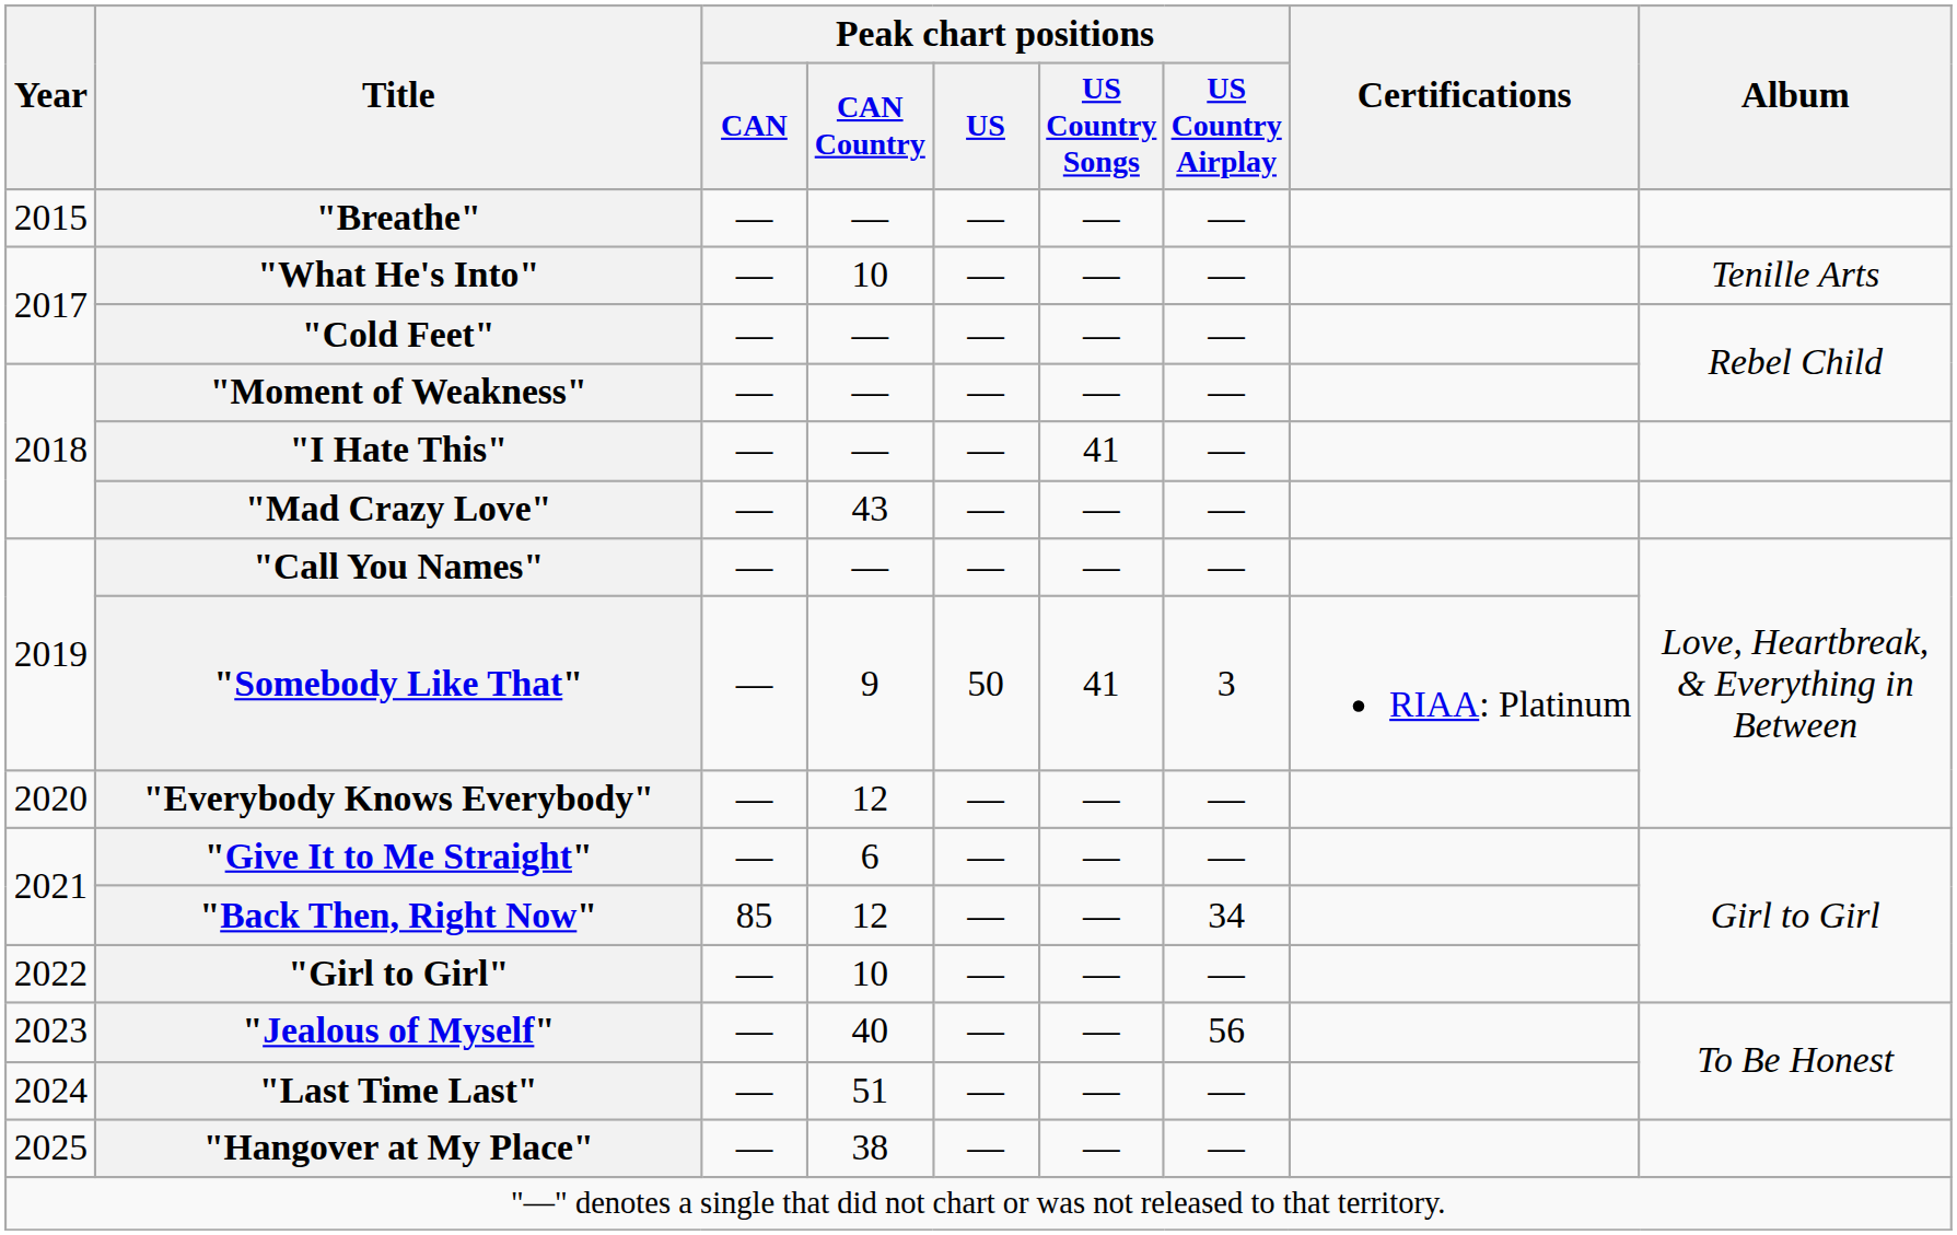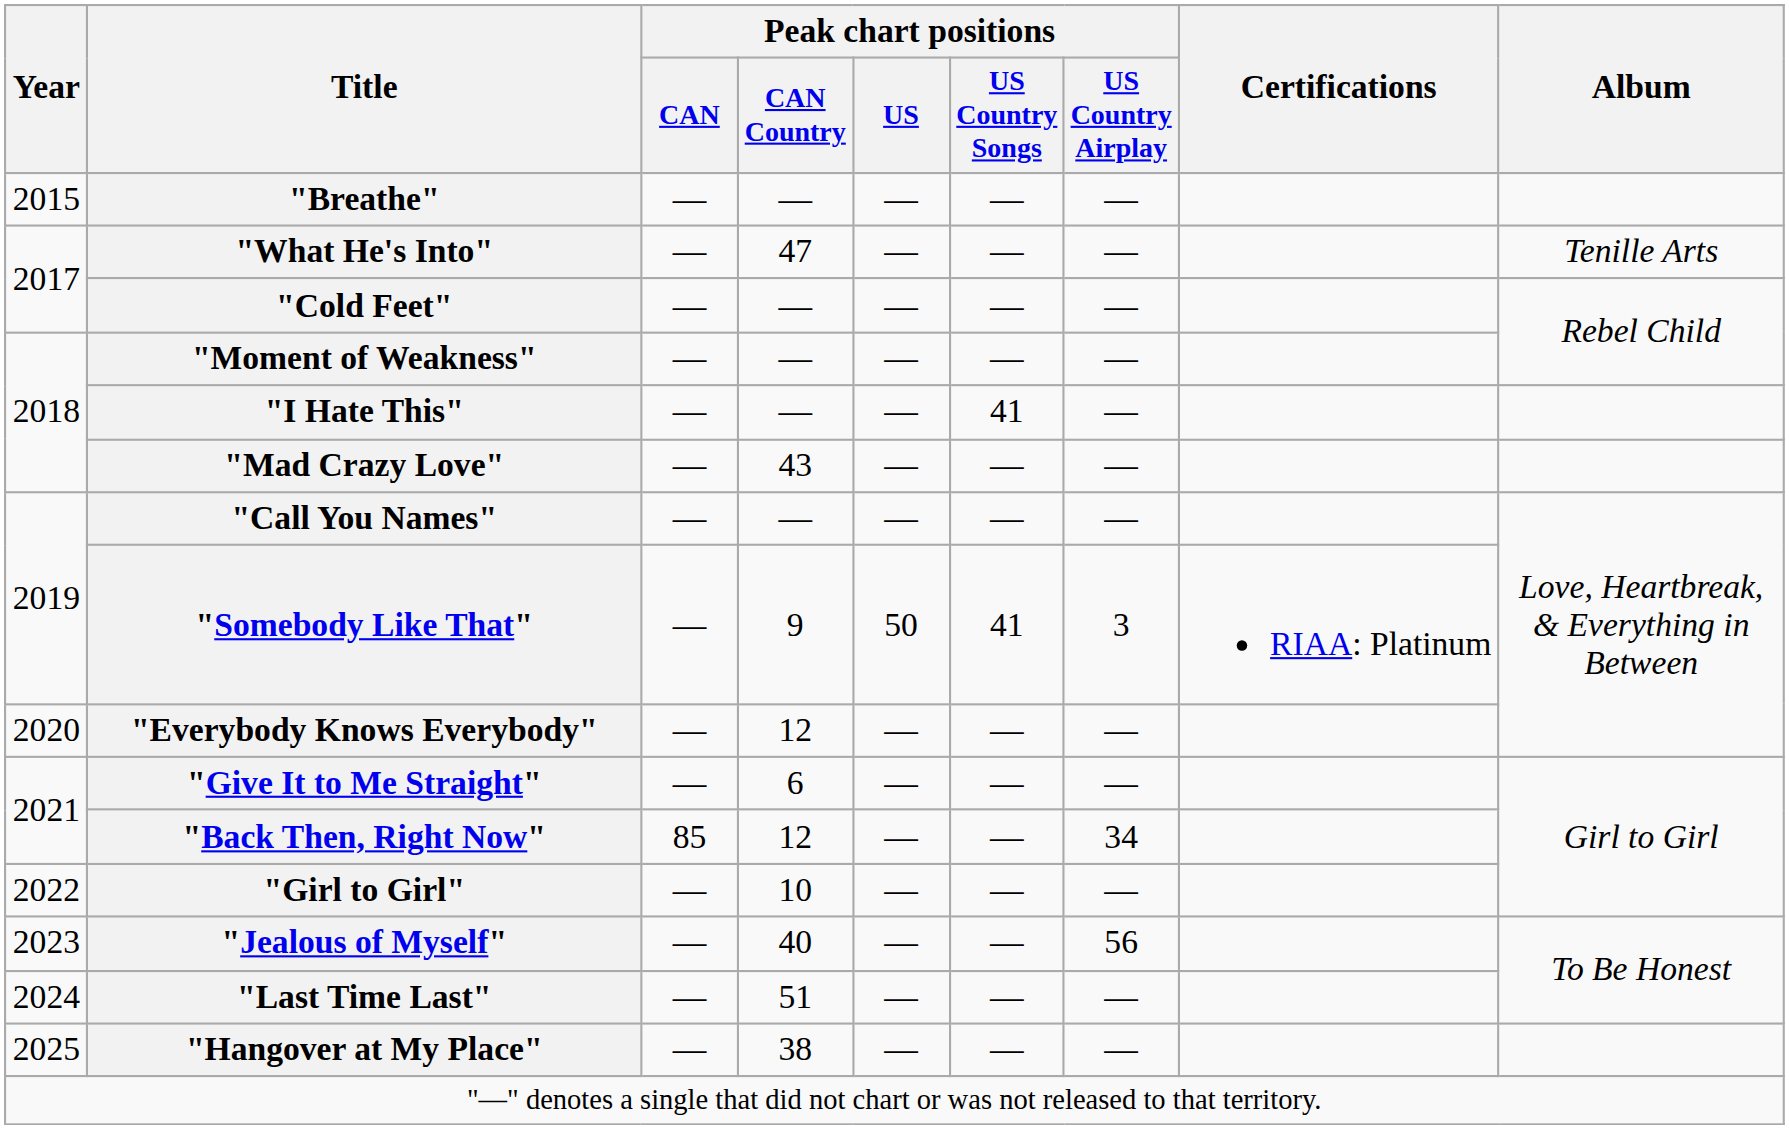"What He's Into" | Peak chart positions / CAN Country: 10 -> 47
